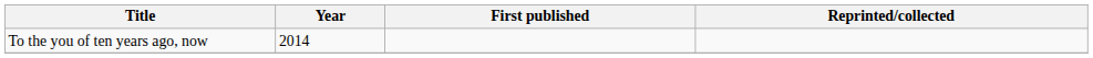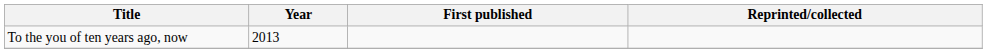To the you of ten years ago, now | Year: 2014 -> 2013
